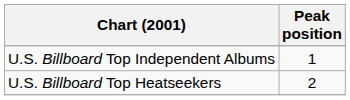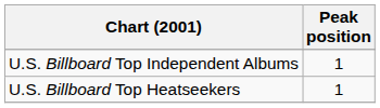U.S. Billboard Top Heatseekers | Peak position: 2 -> 1
